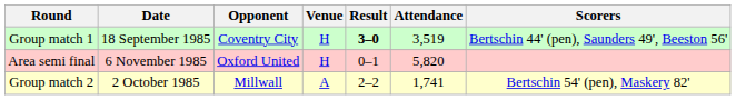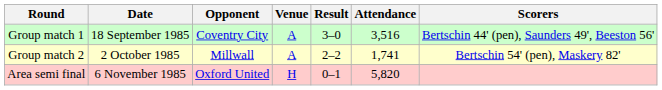Group match 1 | Venue: H -> A
Group match 1 | Result: bold -> normal
Group match 1 | Attendance: 3,519 -> 3,516
rows swapped: Group match 2 <-> Area semi final
